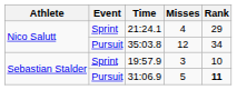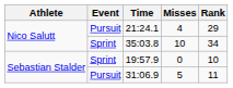21:24.1 | Event: Sprint -> Pursuit
35:03.8 | Event: Pursuit -> Sprint
35:03.8 | Misses: 12 -> 10
19:57.9 | Misses: 3 -> 0
31:06.9 | Rank: bold -> normal
